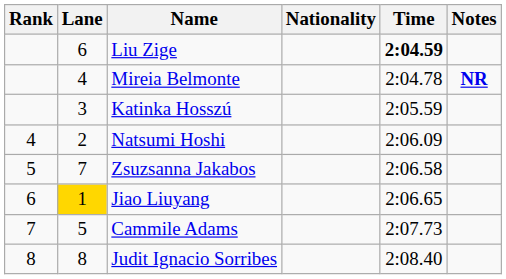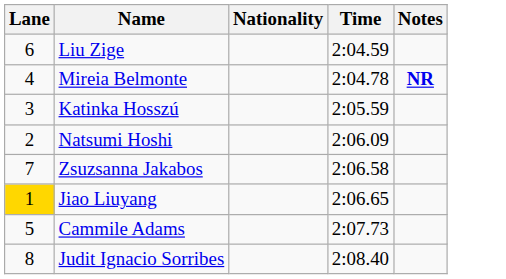- column: Rank | 4 | 5 | 6 | 7 | 8
Liu Zige | Time: bold -> normal
